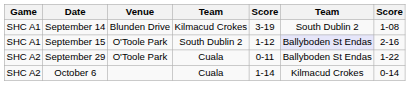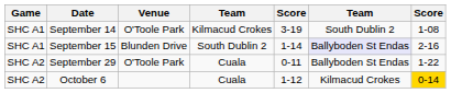September 14 | Venue: Blunden Drive -> O'Toole Park
September 15 | Venue: O'Toole Park -> Blunden Drive
September 15 | column 5: 1-12 -> 1-14
October 6 | column 5: 1-14 -> 1-12
October 6 | column 7: no background -> gold background
